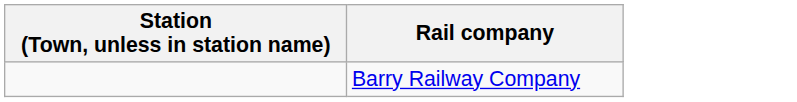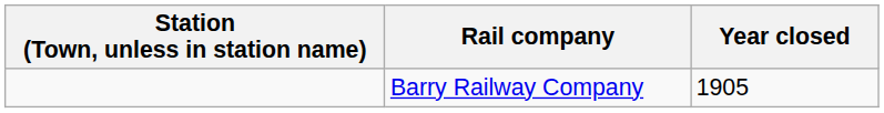+ column: Year closed | 1905
